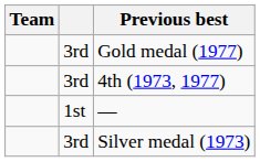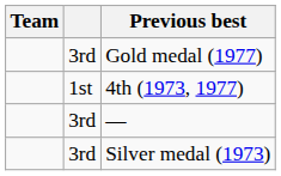4th (1973, 1977) | column 2: 3rd -> 1st
— | column 2: 1st -> 3rd
